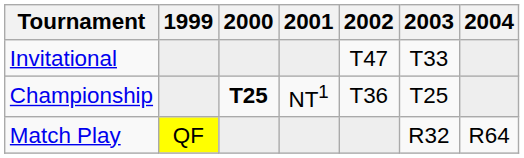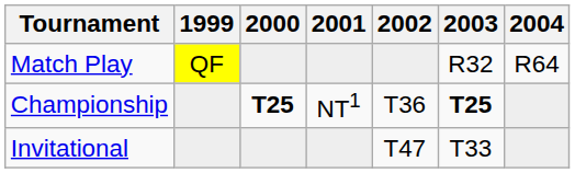rows swapped: Match Play <-> Invitational
Championship | 2003: normal -> bold
